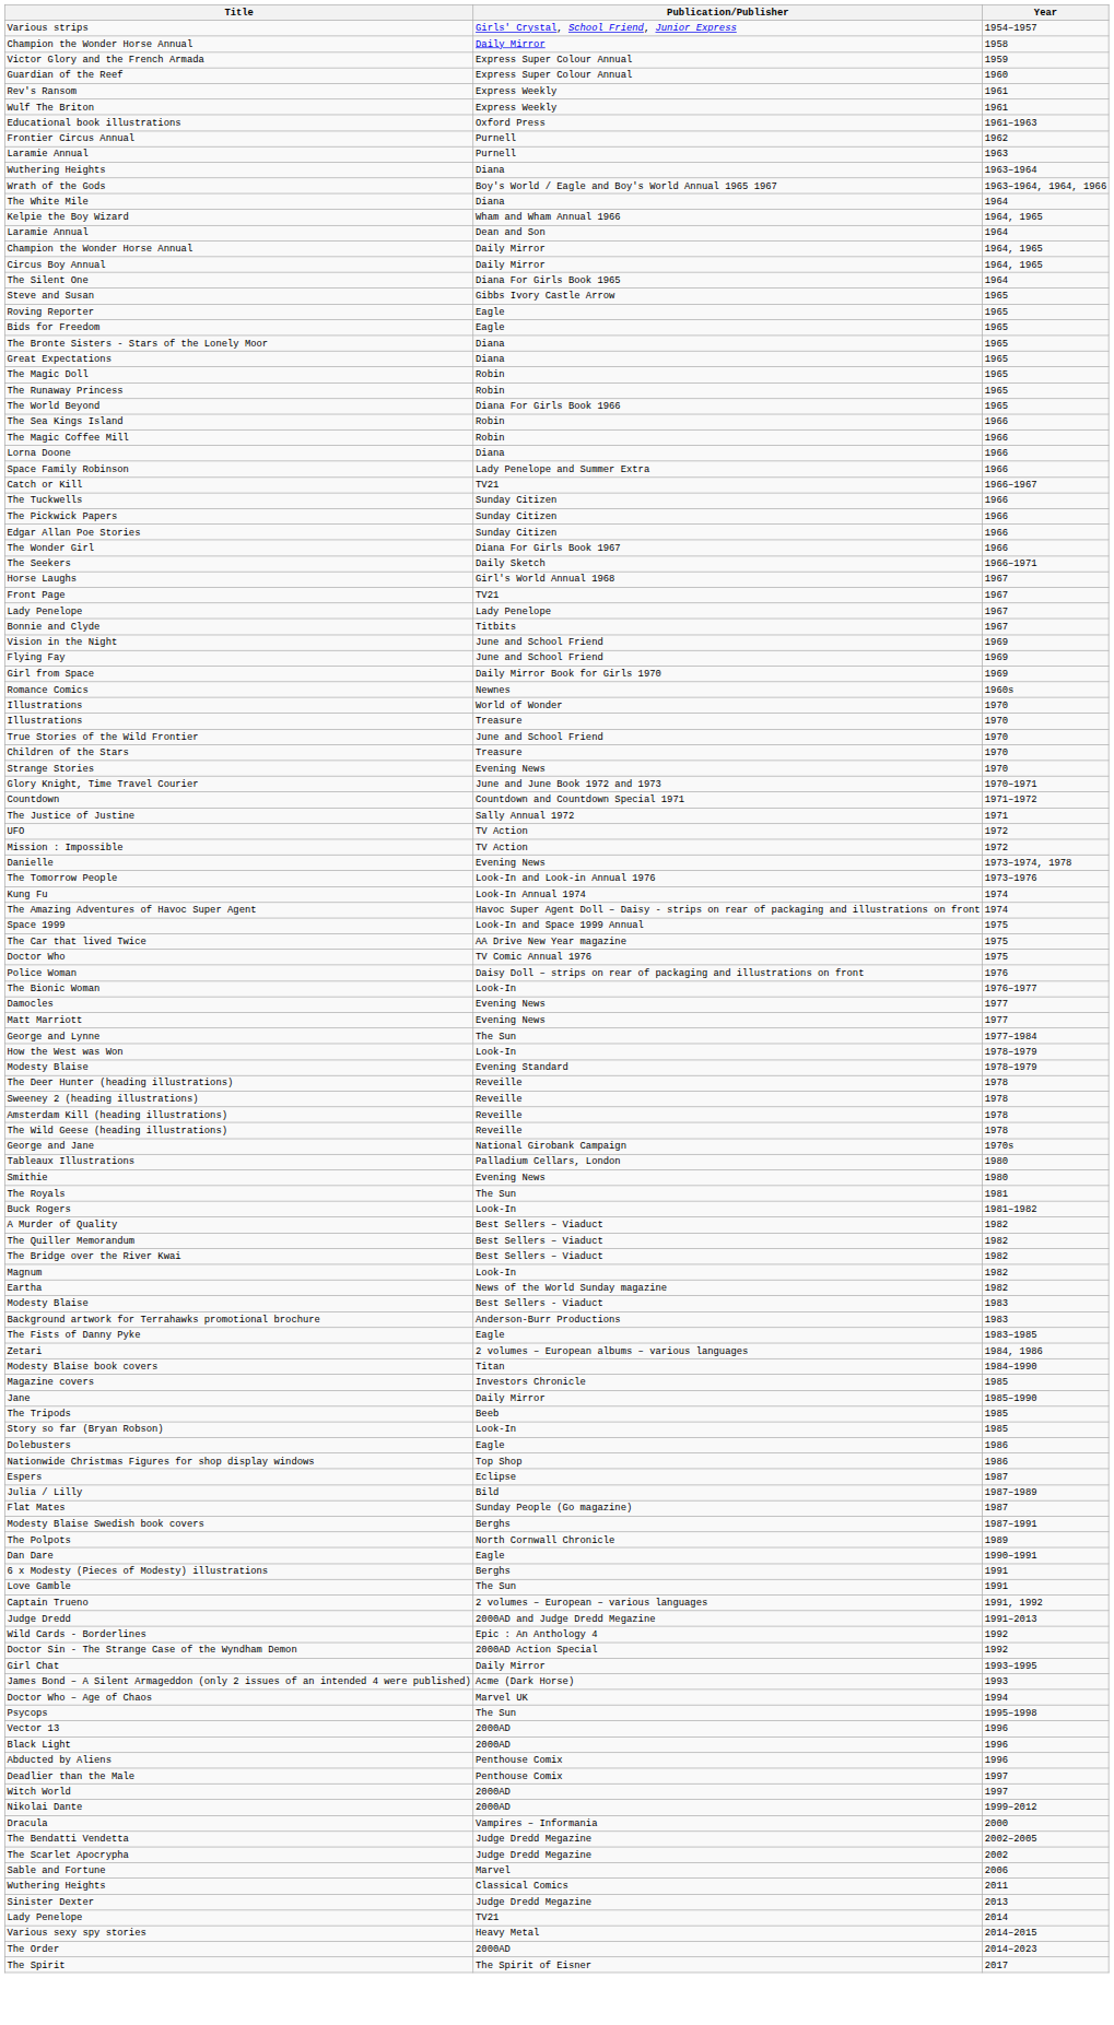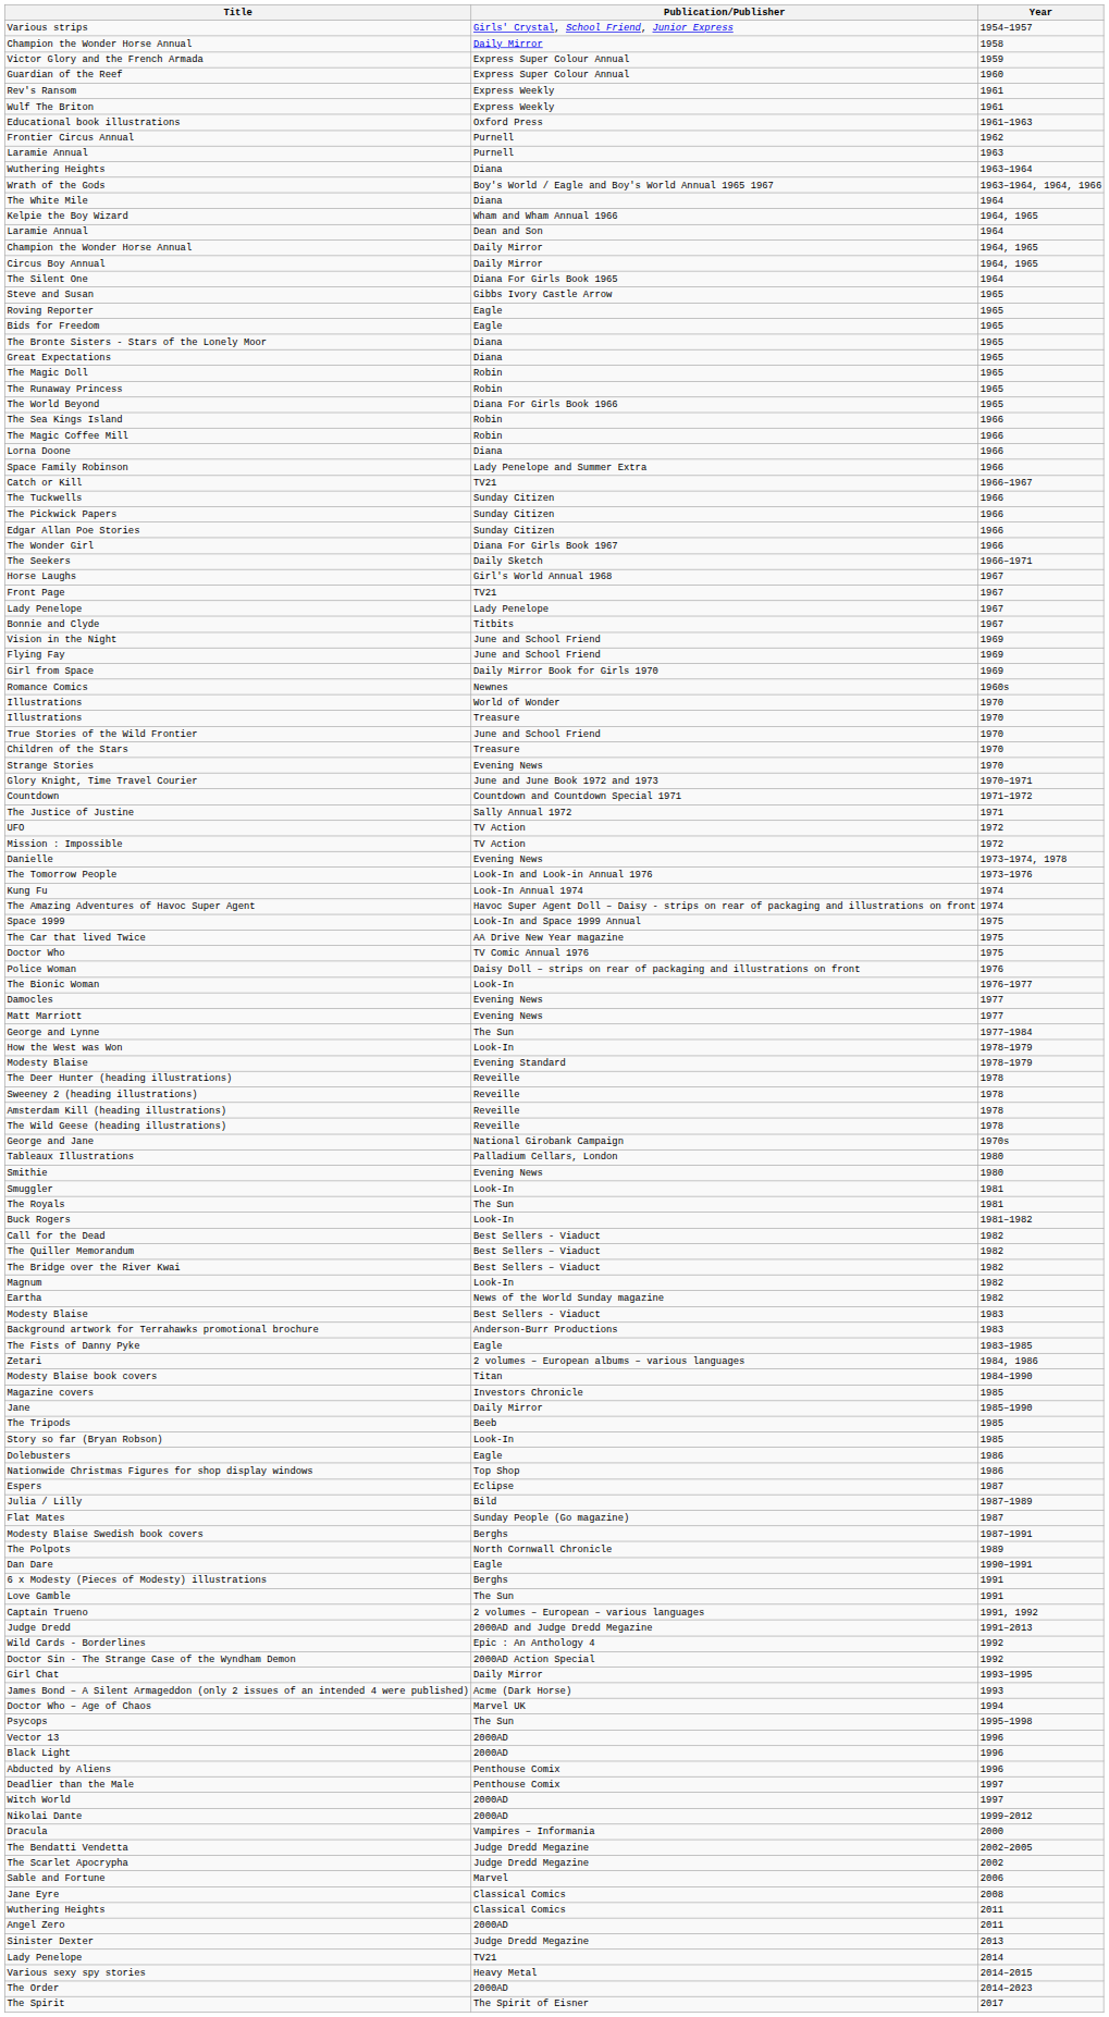+ row: Smuggler | Look-In | 1981
+ row: Call for the Dead | Best Sellers - Viaduct | 1982
- row: A Murder of Quality | Best Sellers – Viaduct | 1982
+ row: Jane Eyre | Classical Comics | 2008
+ row: Angel Zero | 2000AD | 2011
